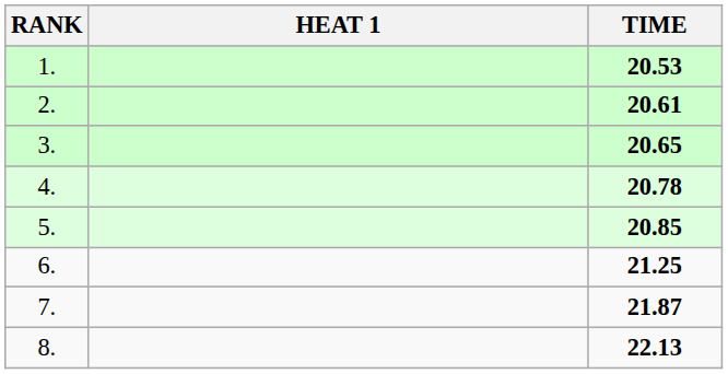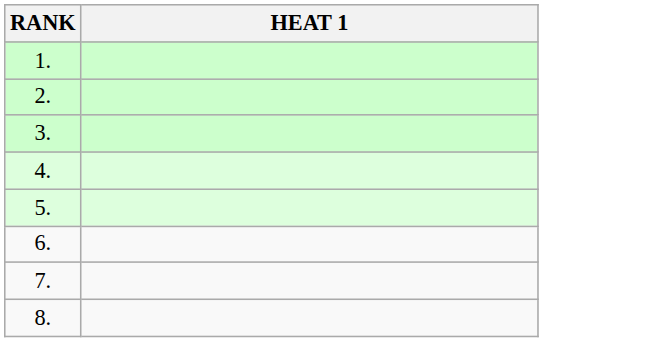- column: TIME | 20.53 | 20.61 | 20.65 | 20.78 | 20.85 | 21.25 | 21.87 | 22.13
